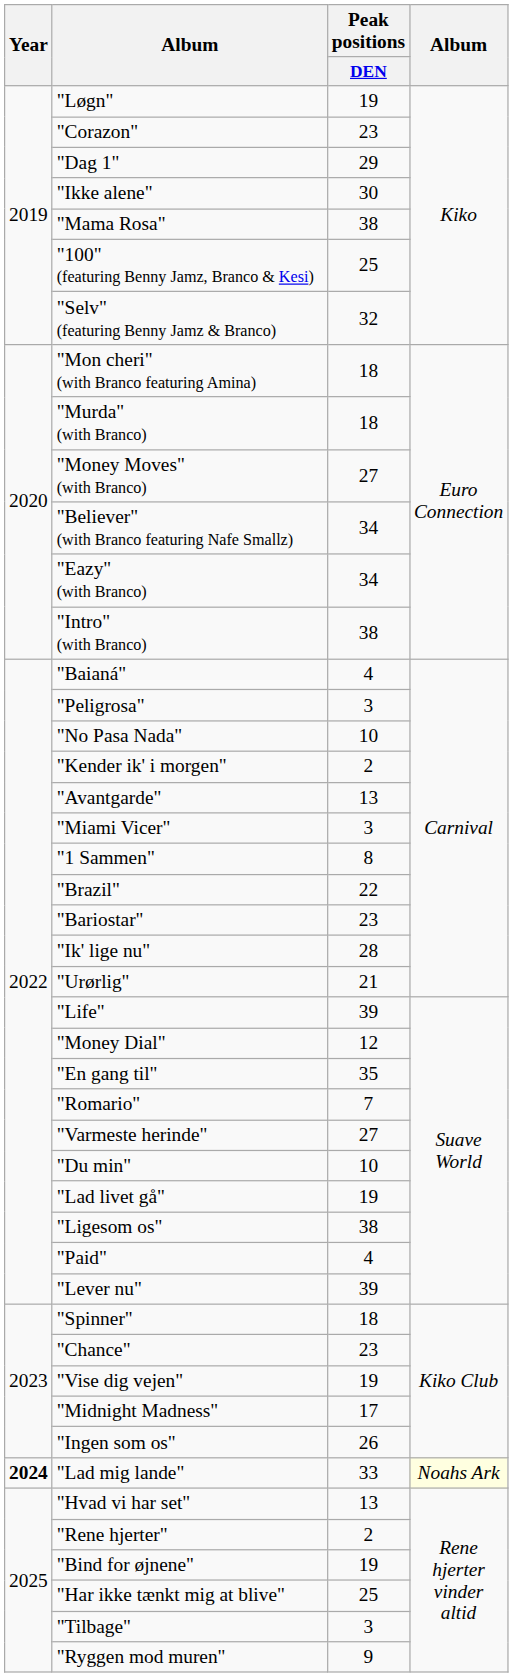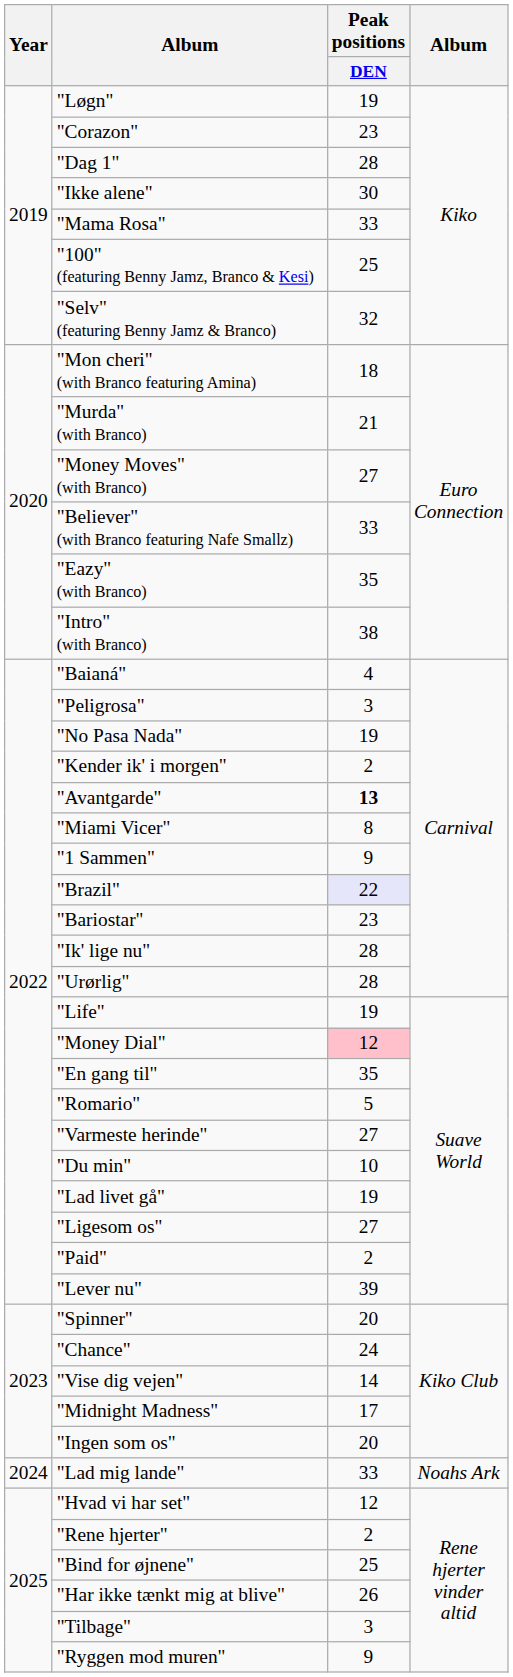"Dag 1" | Peak positions / DEN: 29 -> 28
"Mama Rosa" | Peak positions / DEN: 38 -> 33
"Murda" (with Branco) | Peak positions / DEN: 18 -> 21
"Believer" (with Branco featuring Nafe Smallz) | Peak positions / DEN: 34 -> 33
"Eazy" (with Branco) | Peak positions / DEN: 34 -> 35
"No Pasa Nada" | Peak positions / DEN: 10 -> 19
"Avantgarde" | Peak positions / DEN: normal -> bold
"Miami Vicer" | Peak positions / DEN: 3 -> 8
"1 Sammen" | Peak positions / DEN: 8 -> 9
"Brazil" | Peak positions / DEN: no background -> lavender background
"Urørlig" | Peak positions / DEN: 21 -> 28
"Life" | Peak positions / DEN: 39 -> 19
"Money Dial" | Peak positions / DEN: no background -> pink background
"Romario" | Peak positions / DEN: 7 -> 5
"Ligesom os" | Peak positions / DEN: 38 -> 27
"Paid" | Peak positions / DEN: 4 -> 2
"Spinner" | Peak positions / DEN: 18 -> 20
"Chance" | Peak positions / DEN: 23 -> 24
"Vise dig vejen" | Peak positions / DEN: 19 -> 14
"Ingen som os" | Peak positions / DEN: 26 -> 20
"Lad mig lande" | Year: bold -> normal
"Lad mig lande" | column 4: lightyellow background -> no background
"Hvad vi har set" | Peak positions / DEN: 13 -> 12
"Bind for øjnene" | Peak positions / DEN: 19 -> 25
"Har ikke tænkt mig at blive" | Peak positions / DEN: 25 -> 26
